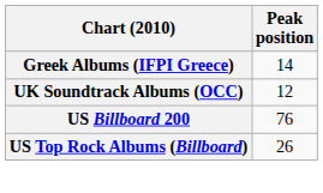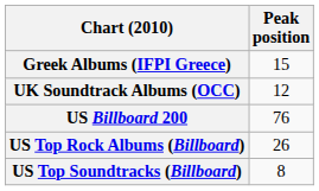Greek Albums (IFPI Greece) | Peak position: 14 -> 15
+ row: US Top Soundtracks (Billboard) | 8
